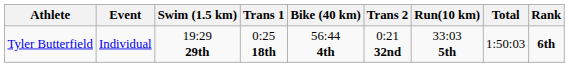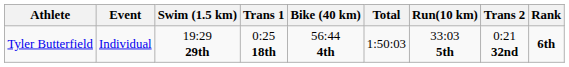columns swapped: Trans 2 <-> Total
